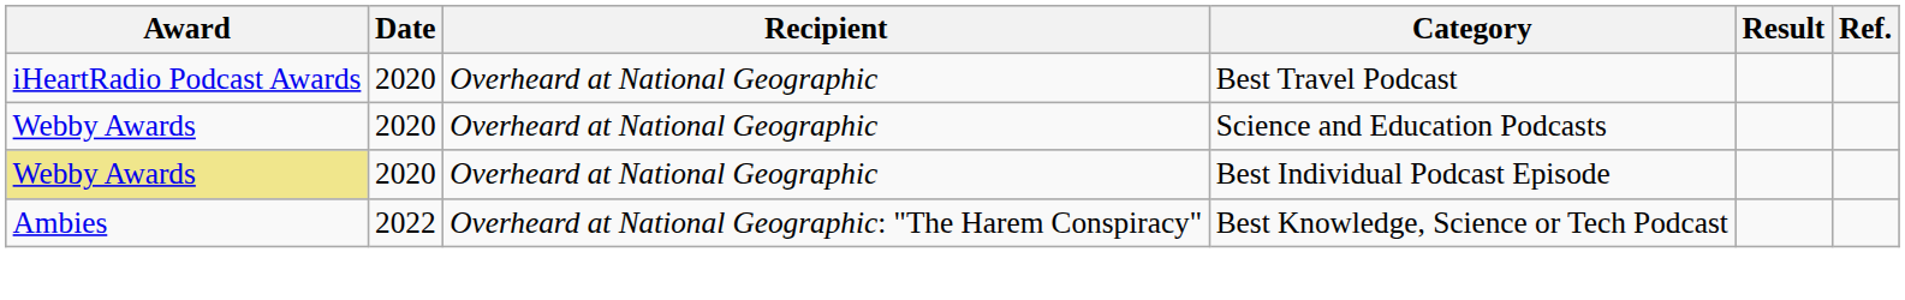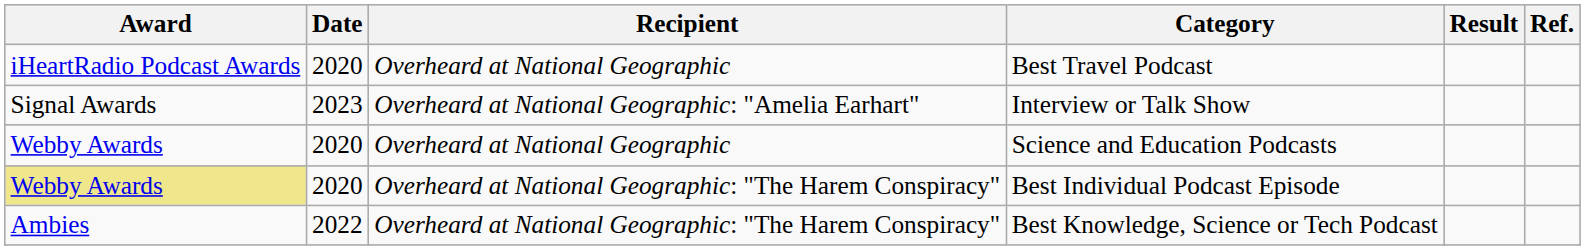+ row: Signal Awards | 2023 | Overheard at National Geographic: "Amelia Earhart" | Interview or Talk Show
Best Individual Podcast Episode | Recipient: Overheard at National Geographic -> Overheard at National Geographic: "The Harem Conspiracy"
